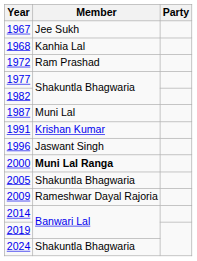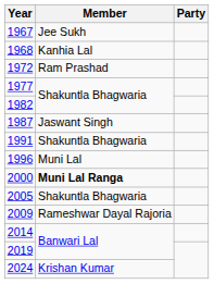1987 | Member: Muni Lal -> Jaswant Singh
1991 | Member: Krishan Kumar -> Shakuntla Bhagwaria
1996 | Member: Jaswant Singh -> Muni Lal
2024 | Member: Shakuntla Bhagwaria -> Krishan Kumar
